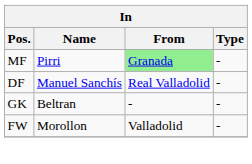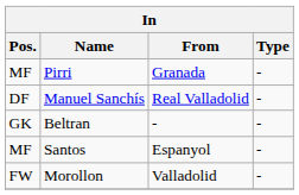Pirri | From: lightgreen background -> no background
+ row: MF | Santos | Espanyol | -
